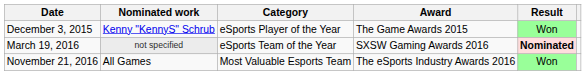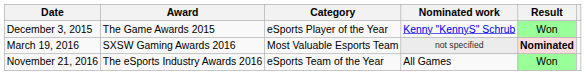columns swapped: Award <-> Nominated work
March 19, 2016 | Category: eSports Team of the Year -> Most Valuable Esports Team
November 21, 2016 | Category: Most Valuable Esports Team -> eSports Team of the Year
